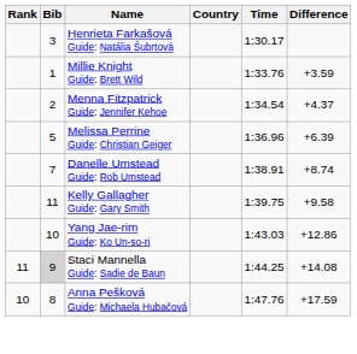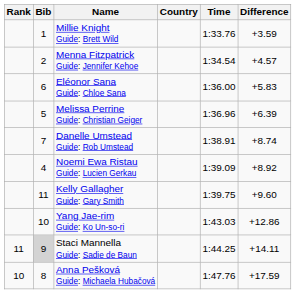- row: 3 | Henrieta Farkašová Guide: Natália Šubrtová | 1:30.17
Menna Fitzpatrick Guide: Jennifer Kehoe | Difference: +4.37 -> +4.57
+ row: 6 | Eléonor Sana Guide: Chloe Sana | 1:36.00 | +5.83
+ row: 4 | Noemi Ewa Ristau Guide: Lucien Gerkau | 1:39.09 | +8.92
Kelly Gallagher Guide: Gary Smith | Difference: +9.58 -> +9.60
Staci Mannella Guide: Sadie de Baun | Difference: +14.08 -> +14.11
